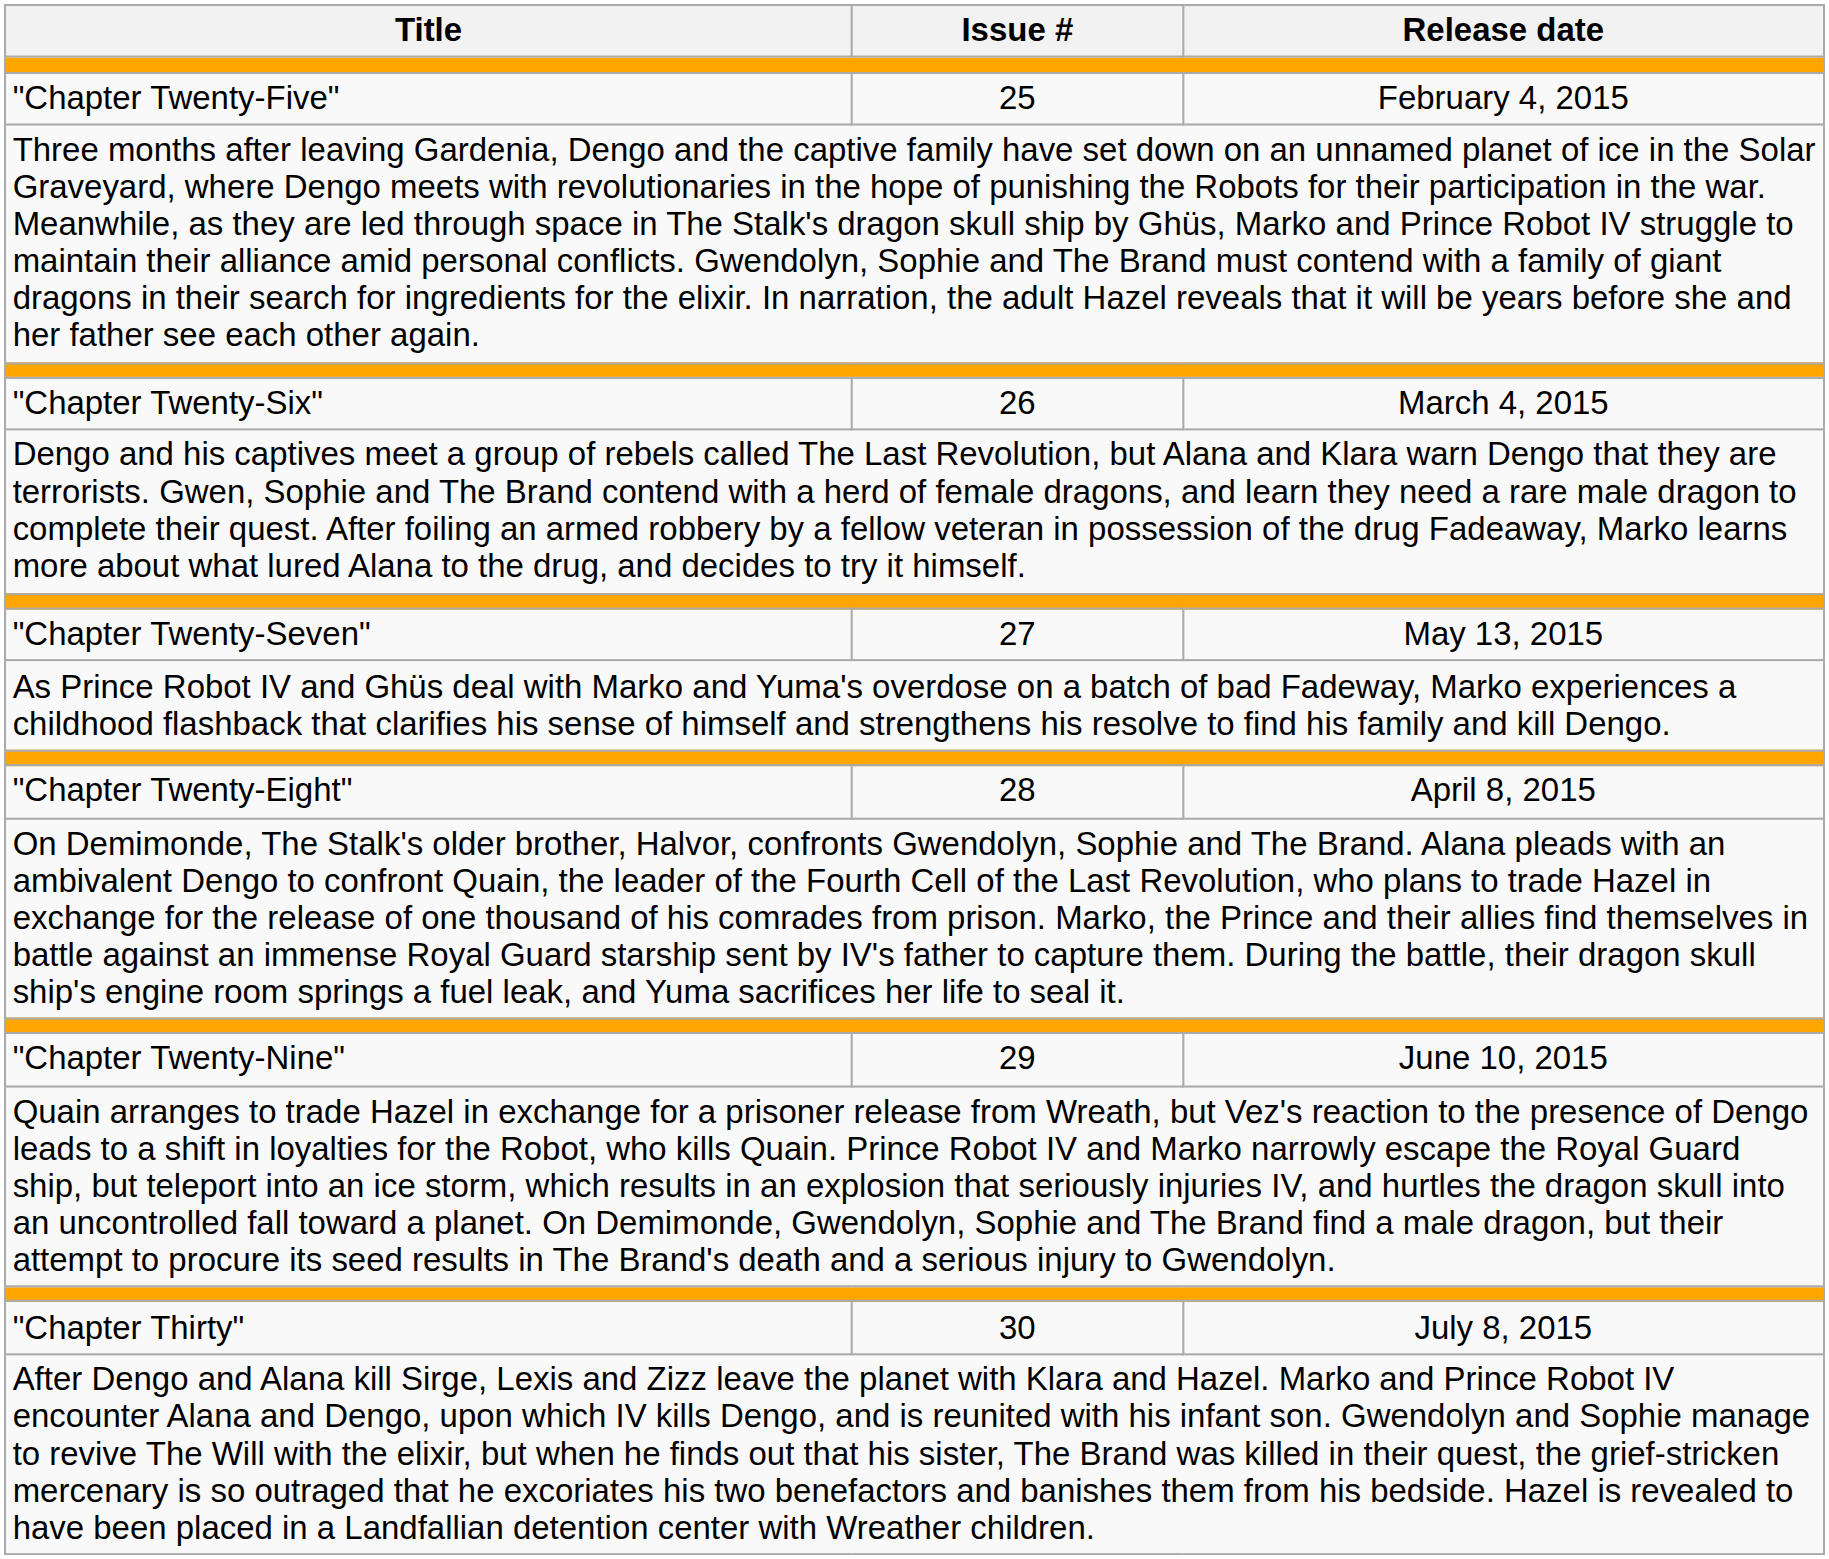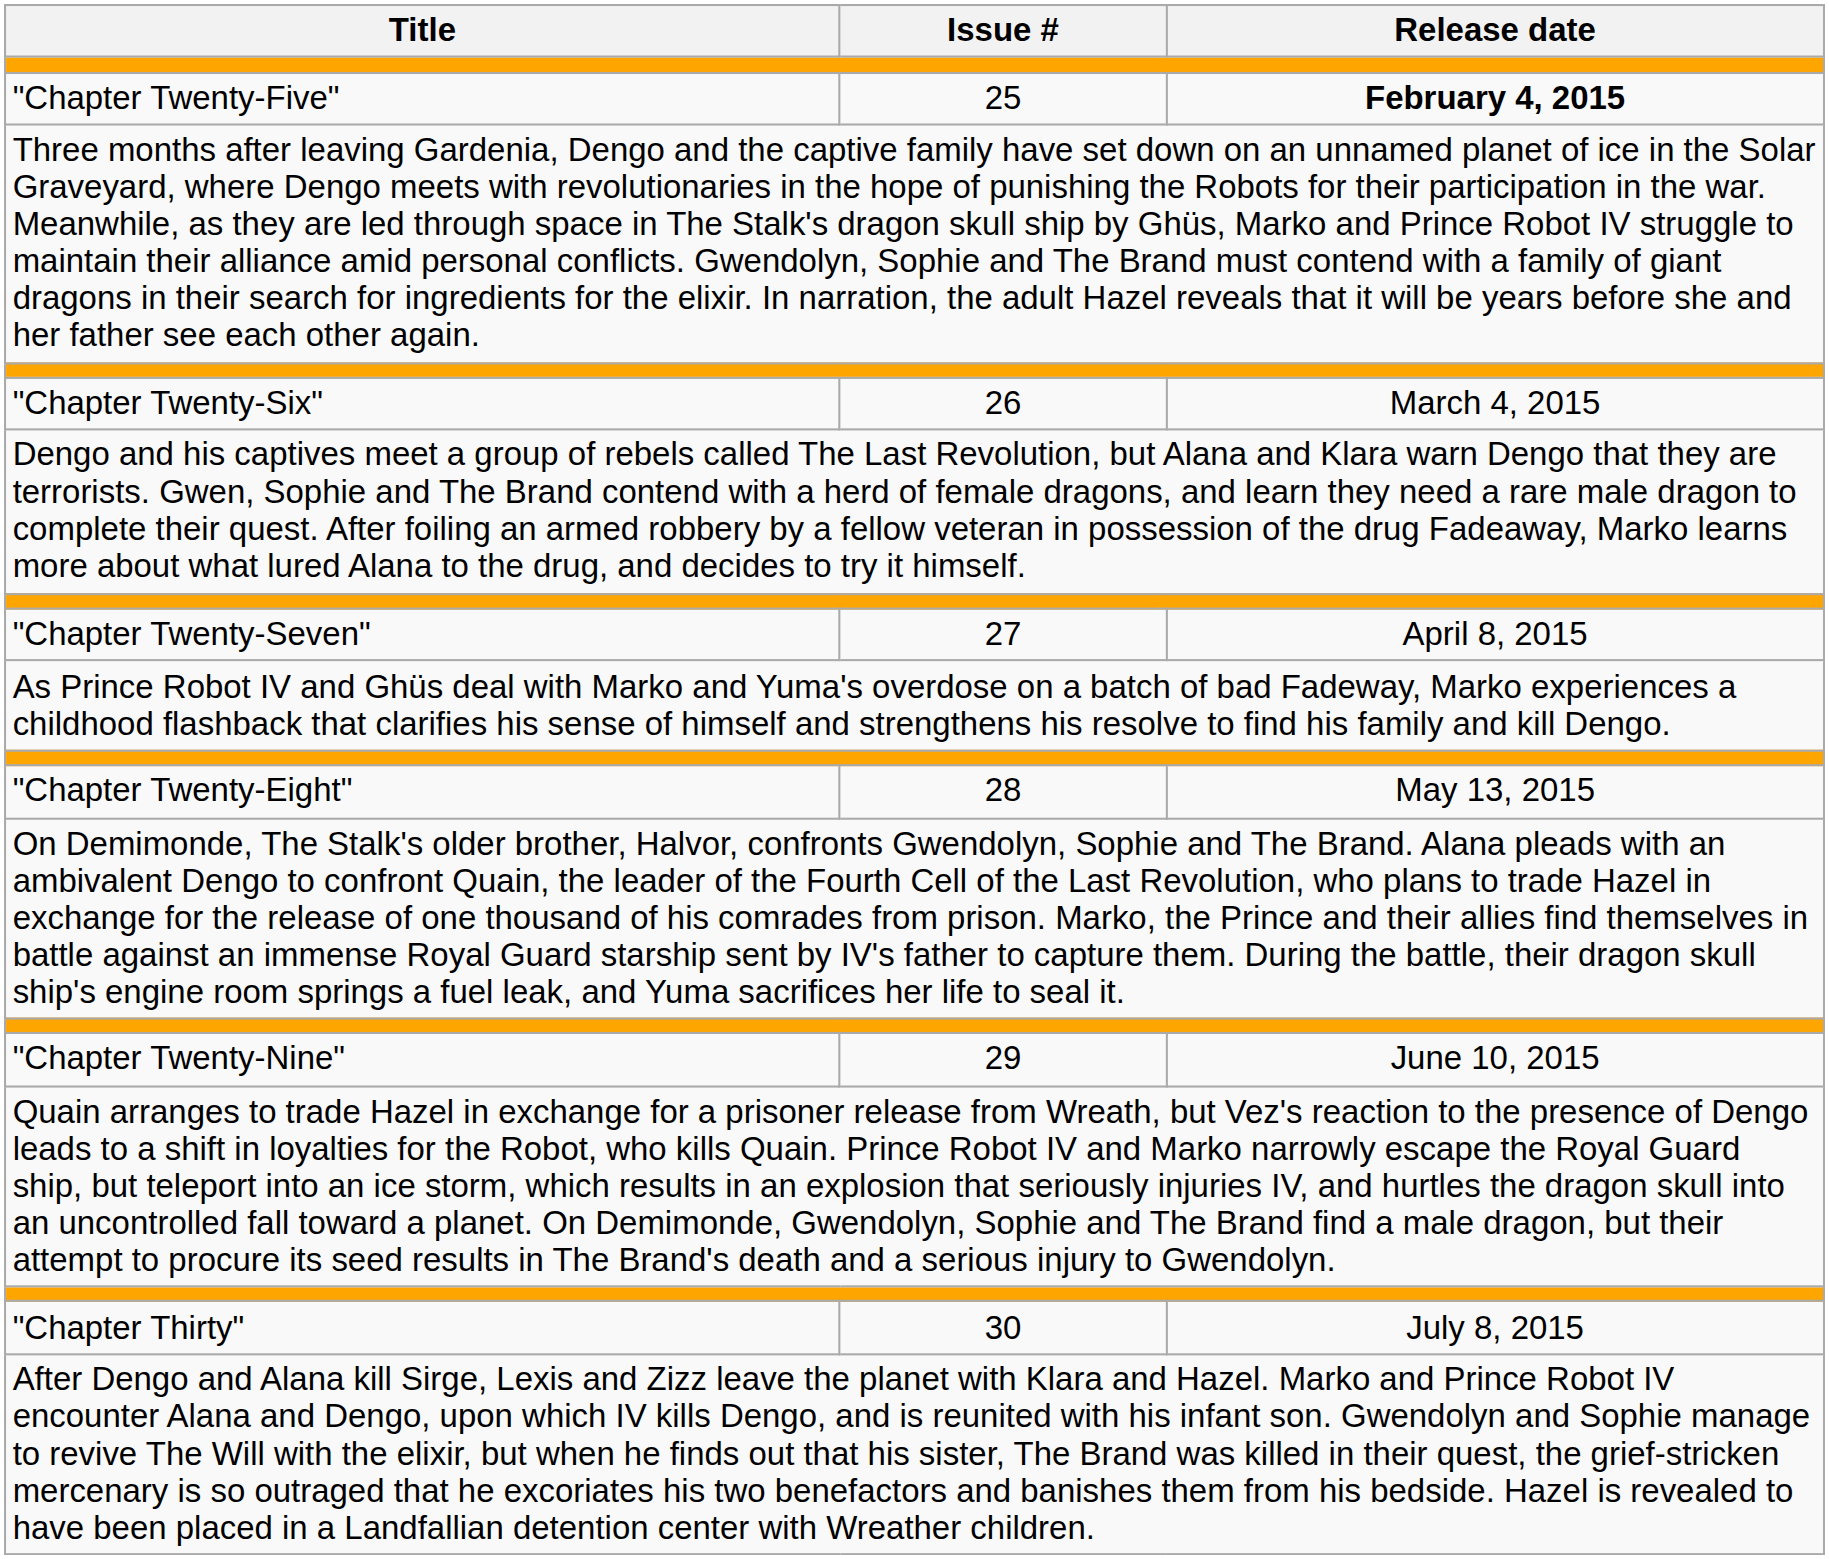"Chapter Twenty-Five" | Release date: normal -> bold
"Chapter Twenty-Seven" | Release date: May 13, 2015 -> April 8, 2015
"Chapter Twenty-Eight" | Release date: April 8, 2015 -> May 13, 2015
